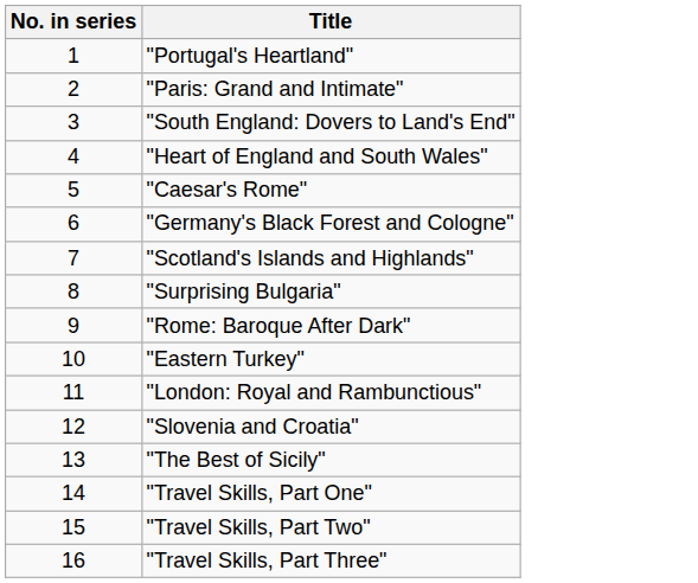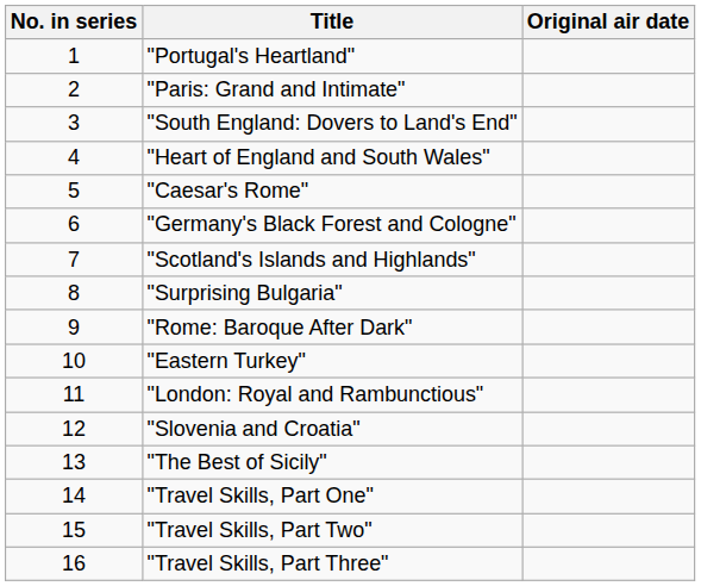+ column: Original air date
